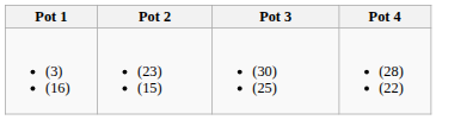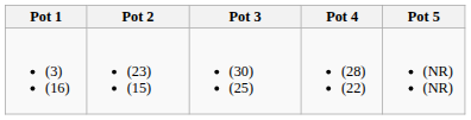+ column: Pot 5 | (NR) (NR)
